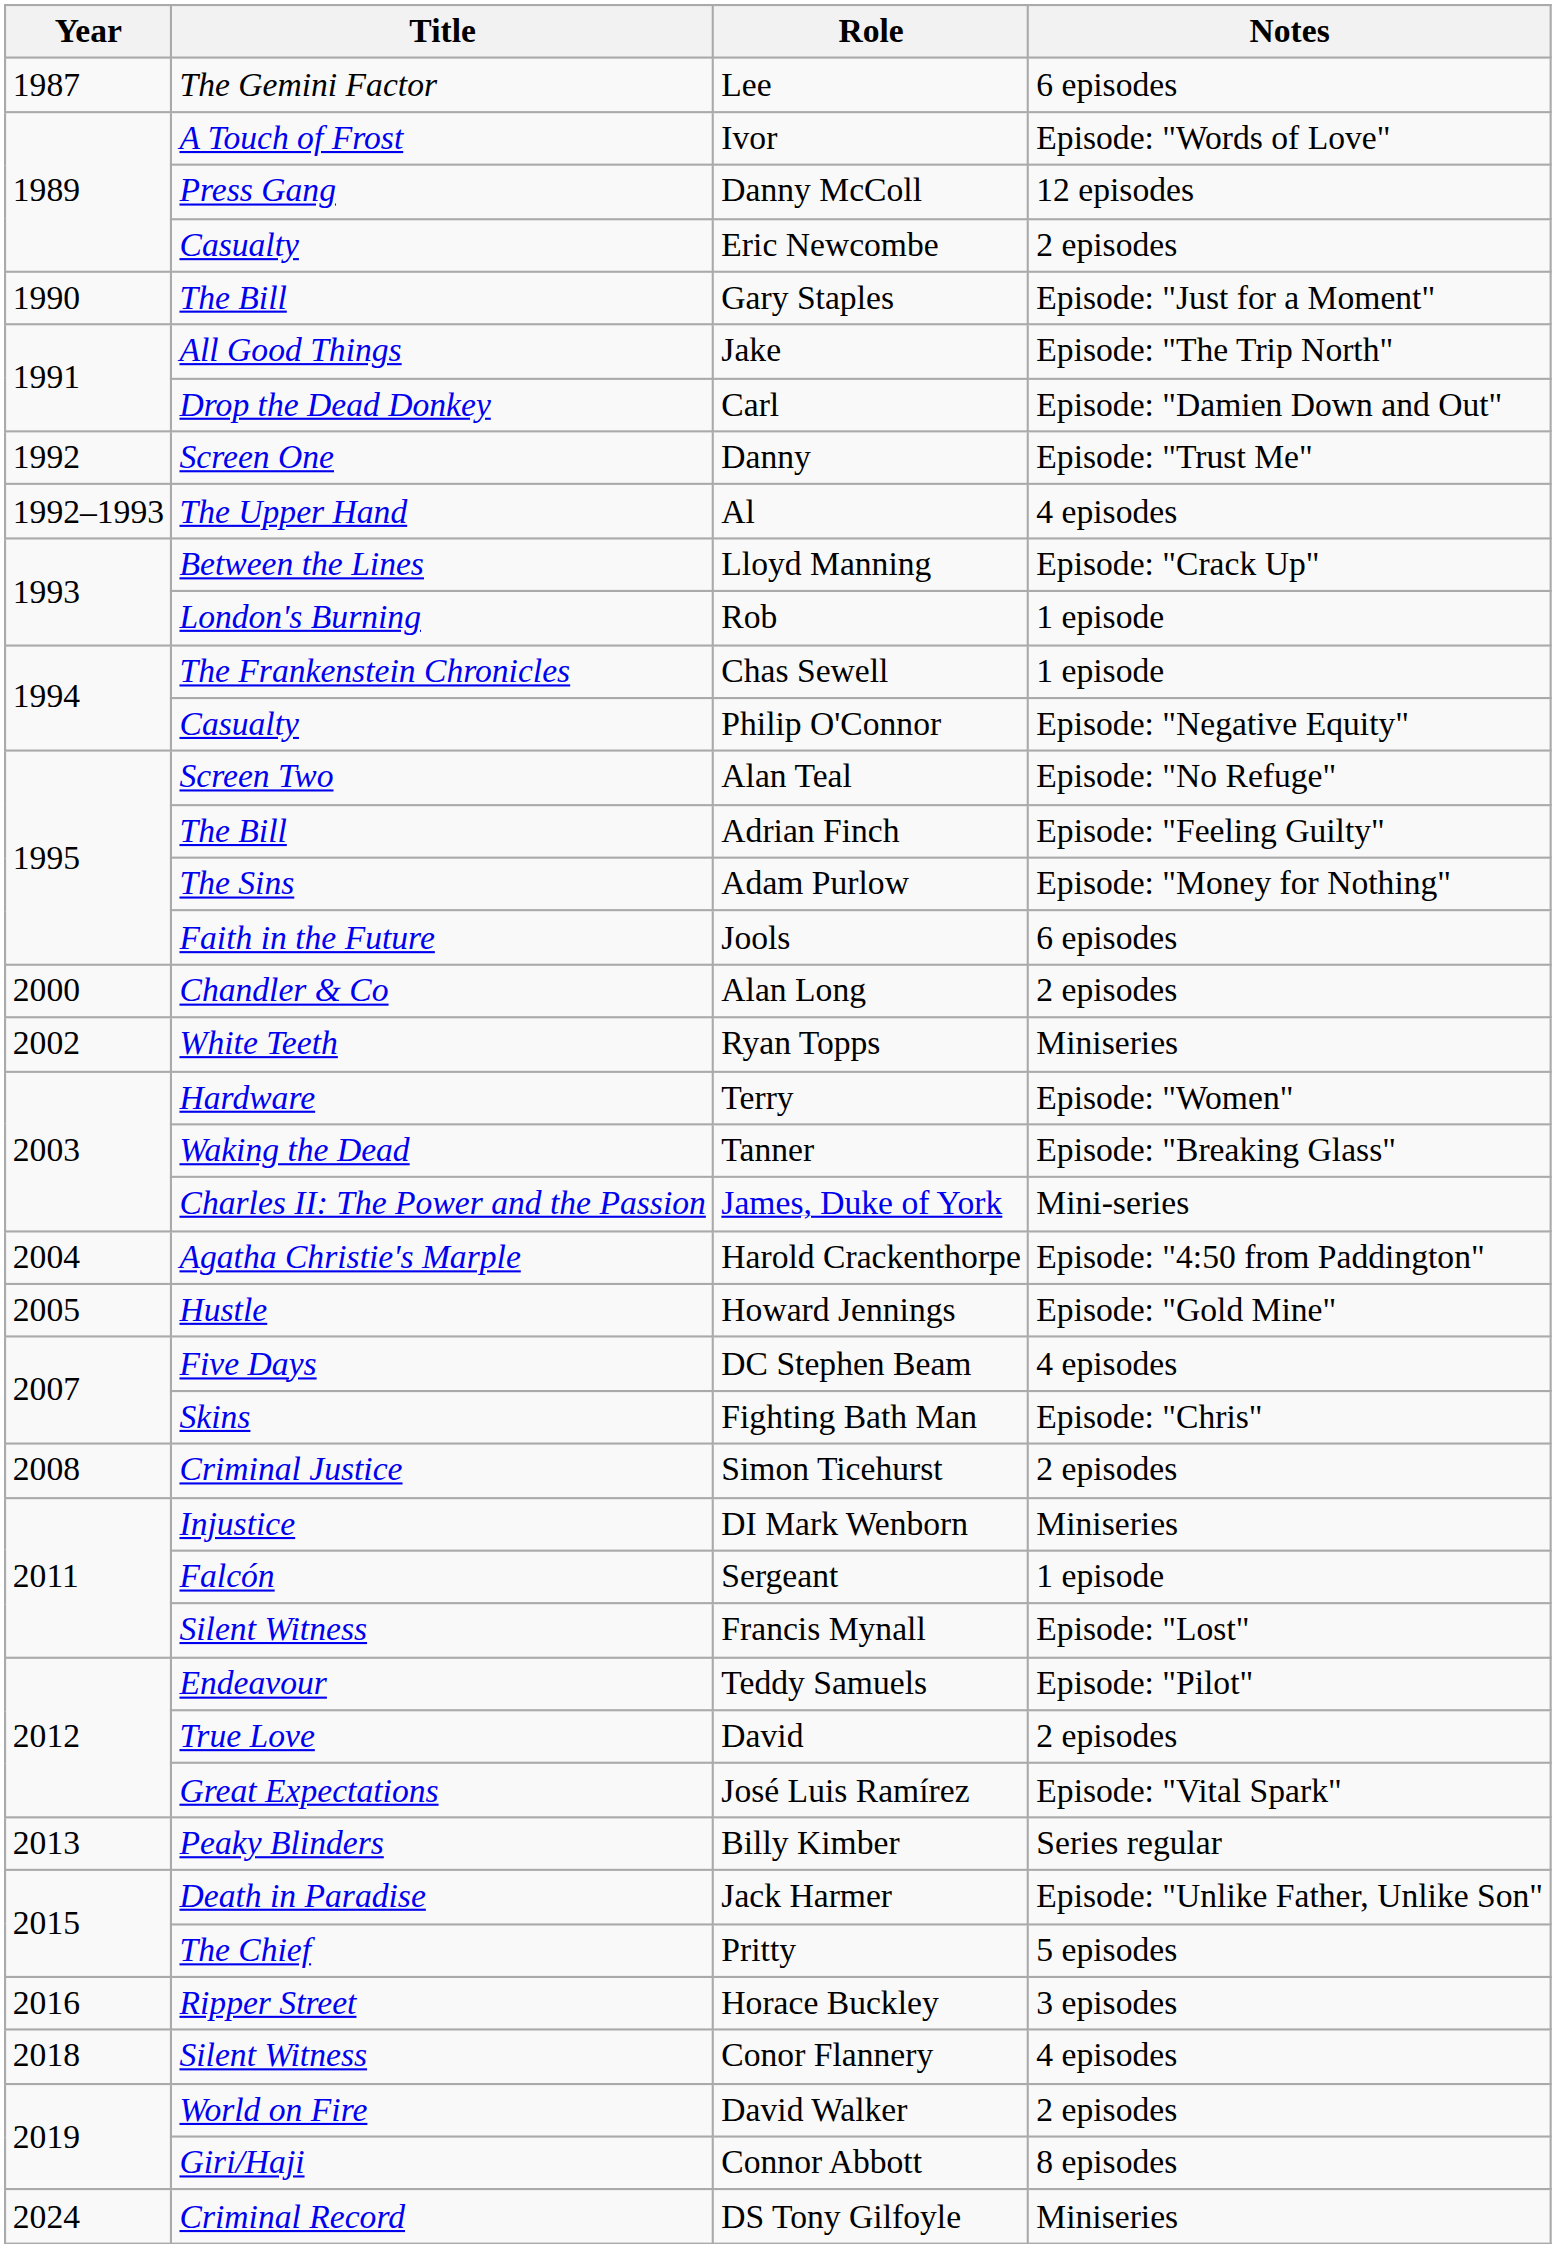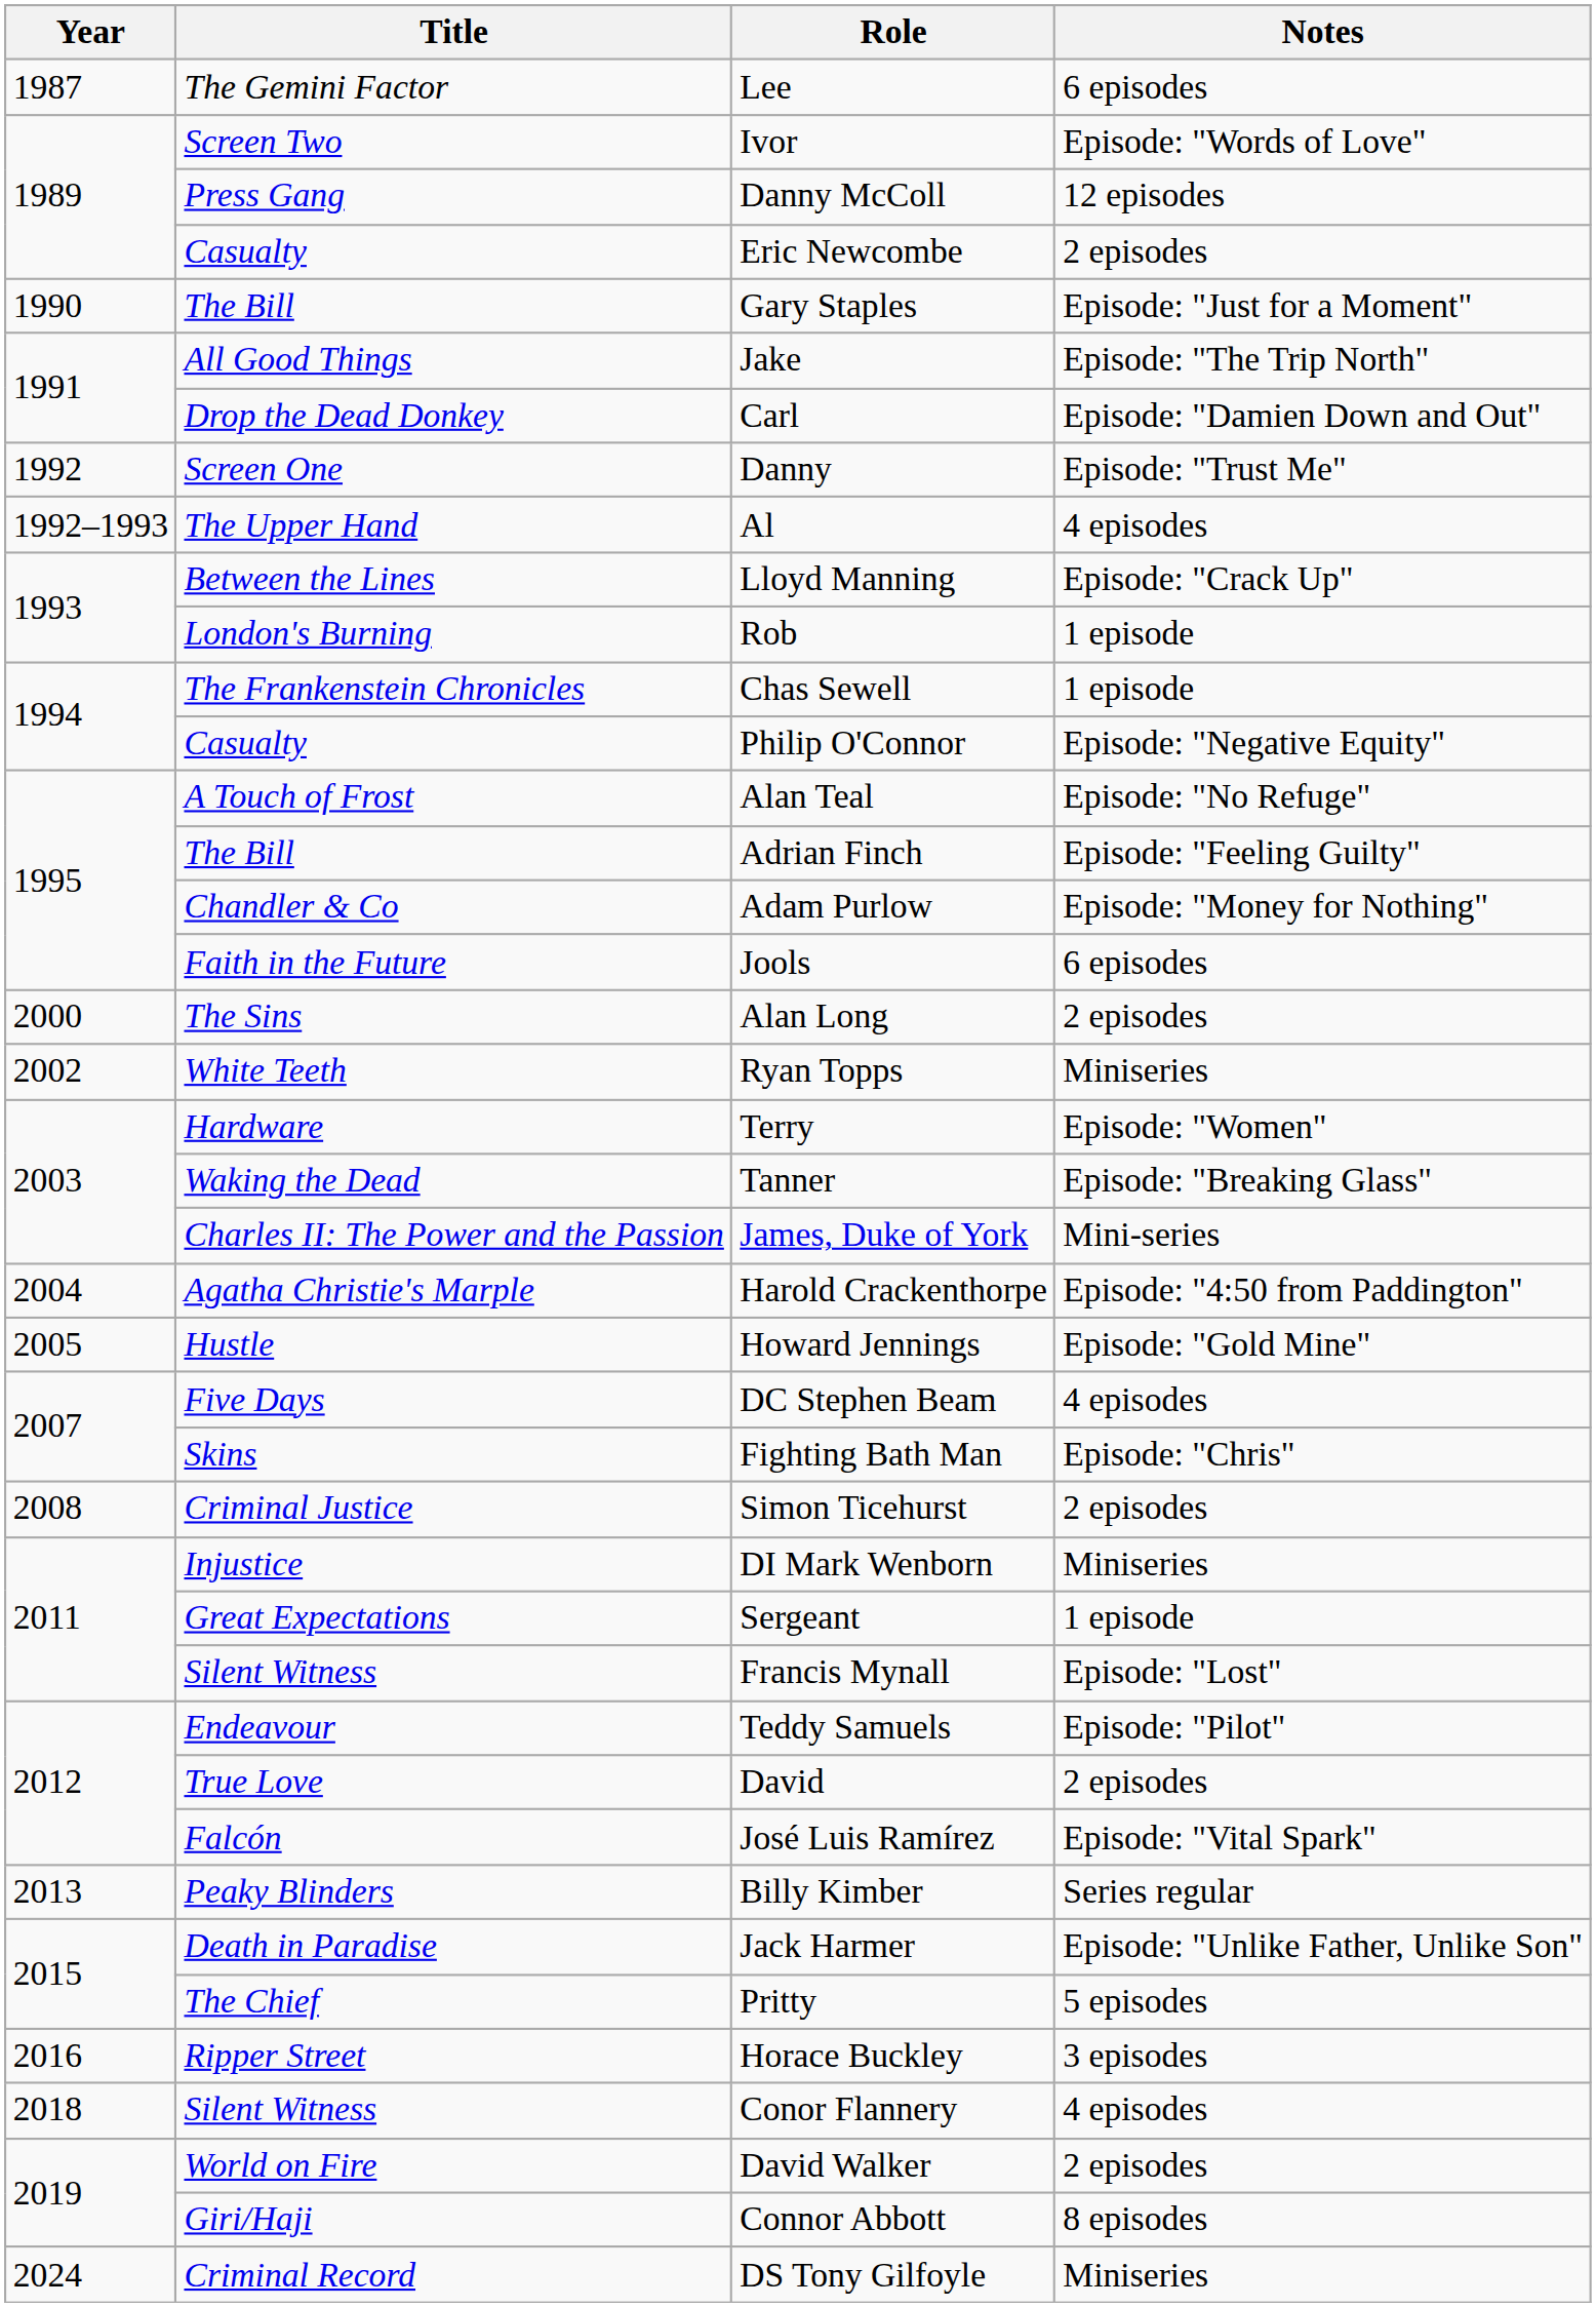Ivor | Title: A Touch of Frost -> Screen Two
Alan Teal | Title: Screen Two -> A Touch of Frost
Adam Purlow | Title: The Sins -> Chandler & Co
Alan Long | Title: Chandler & Co -> The Sins
Sergeant | Title: Falcón -> Great Expectations
José Luis Ramírez | Title: Great Expectations -> Falcón
